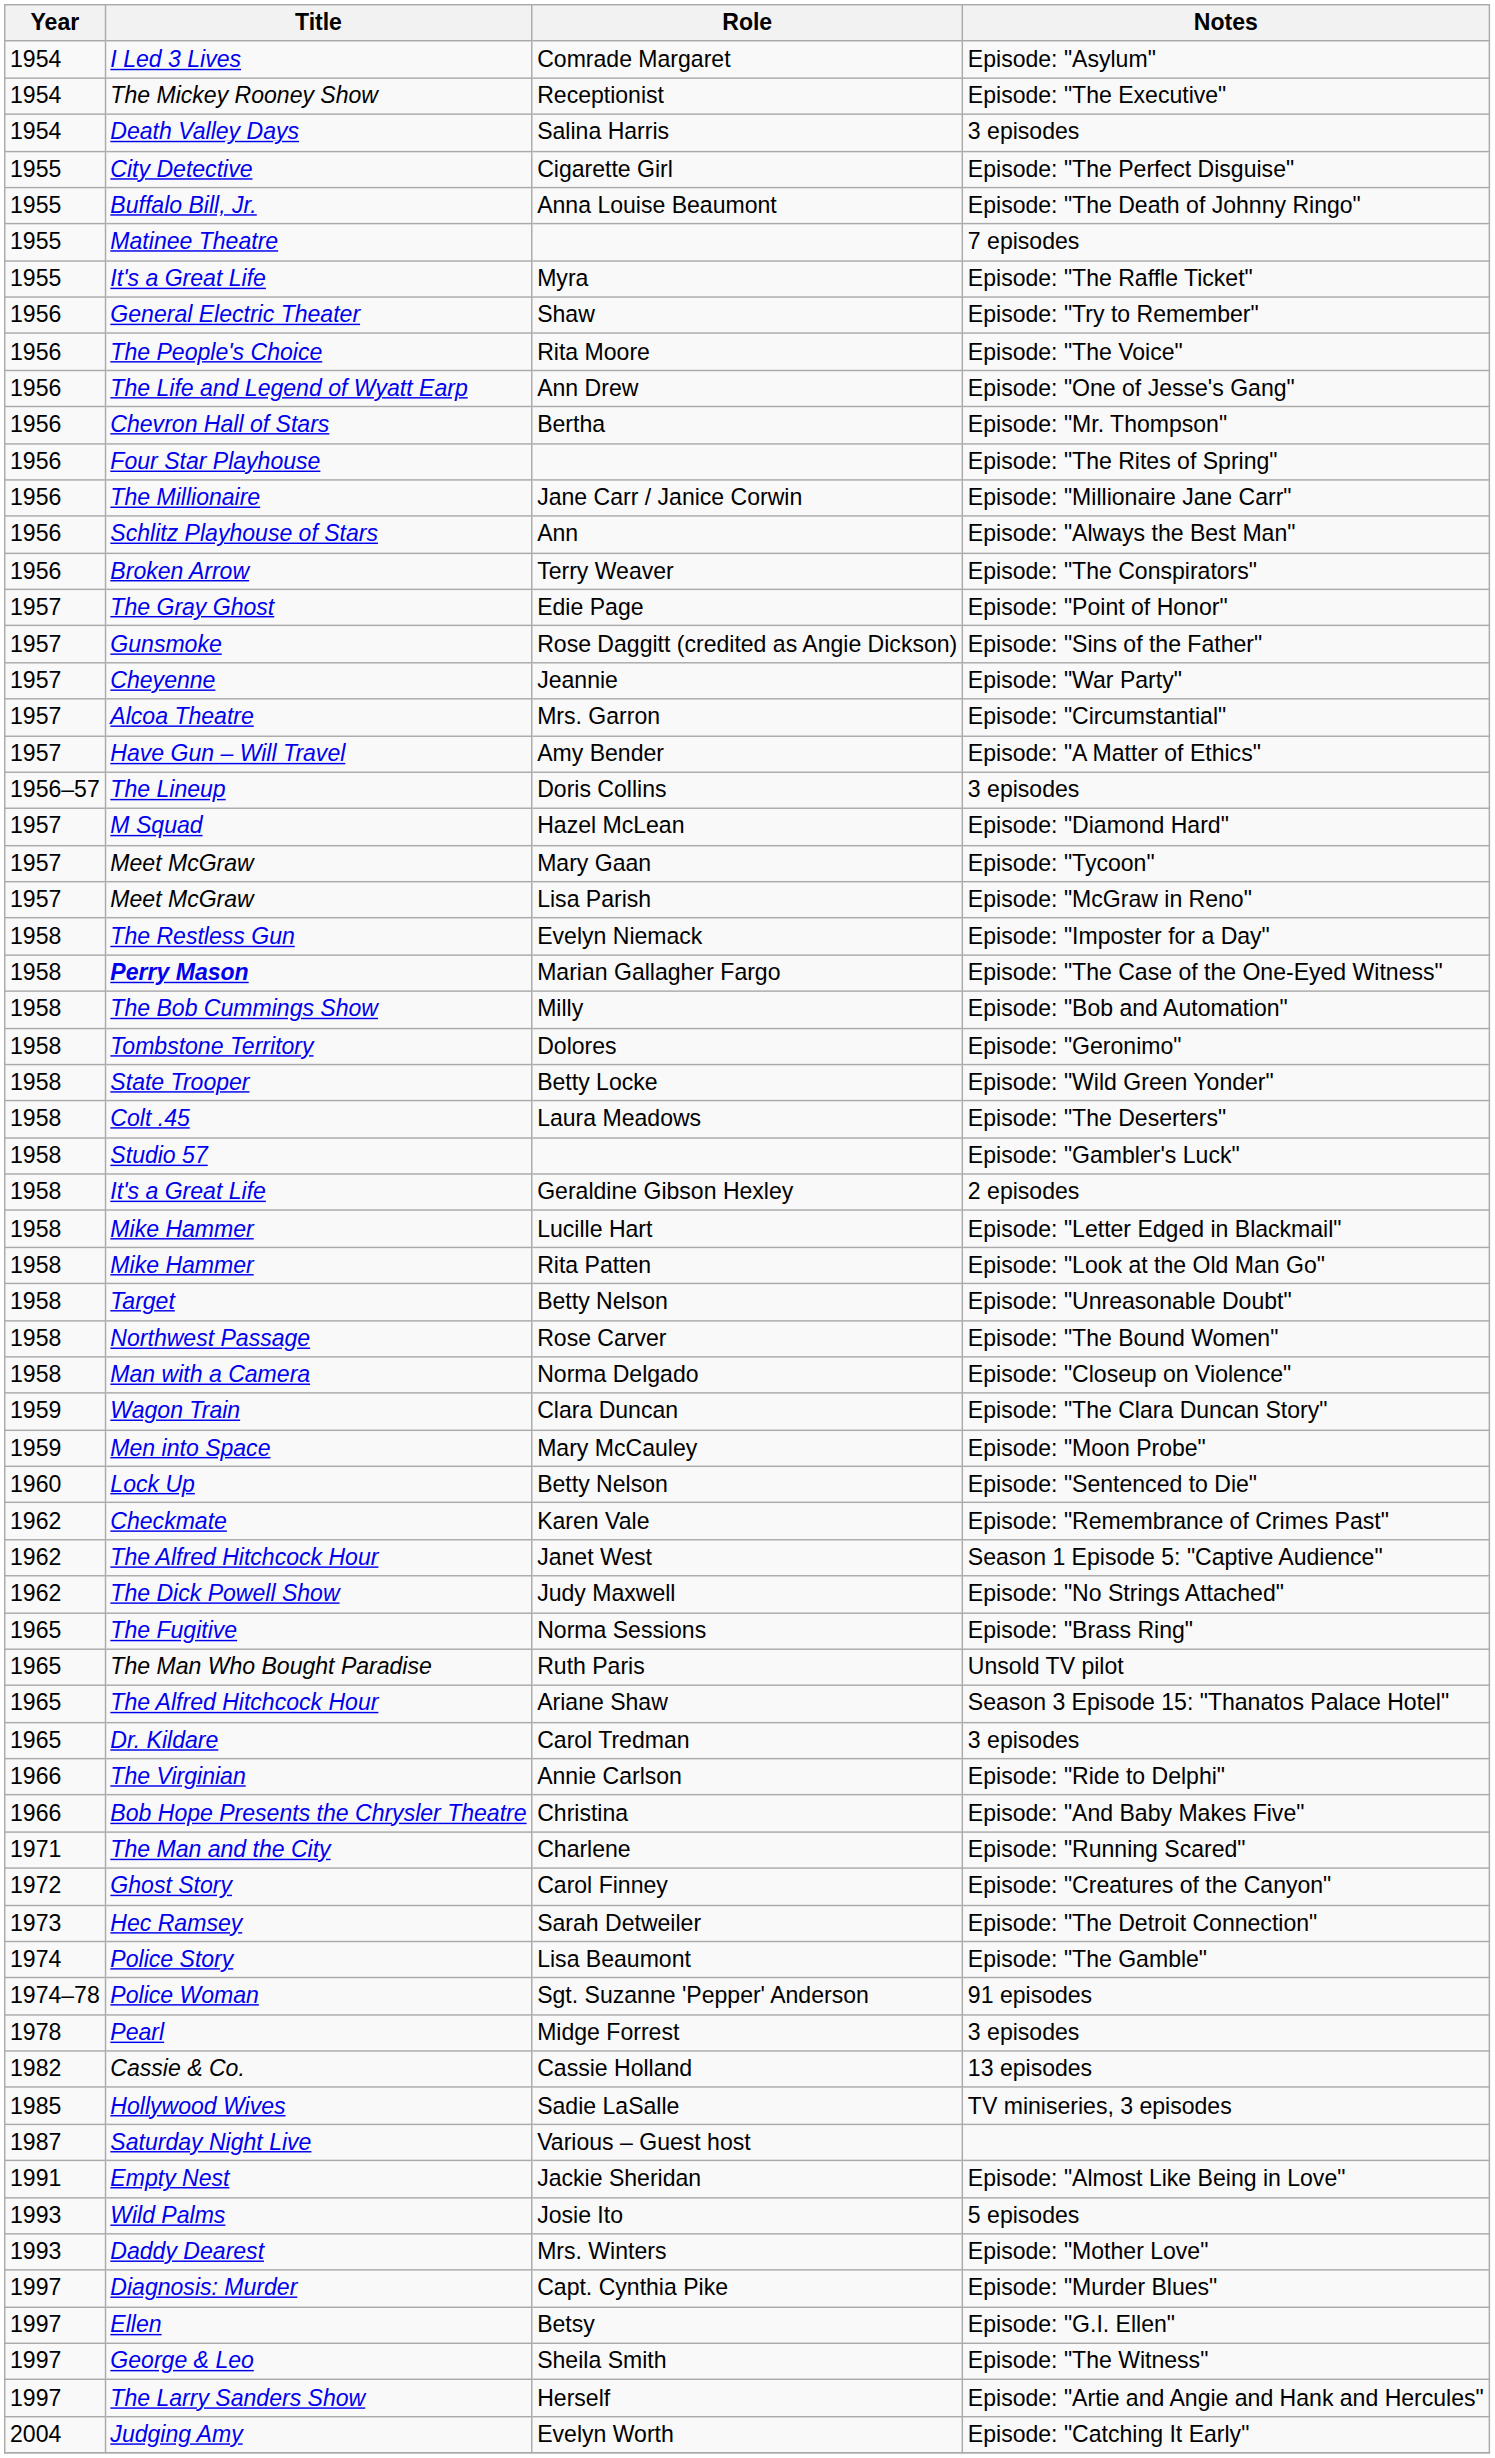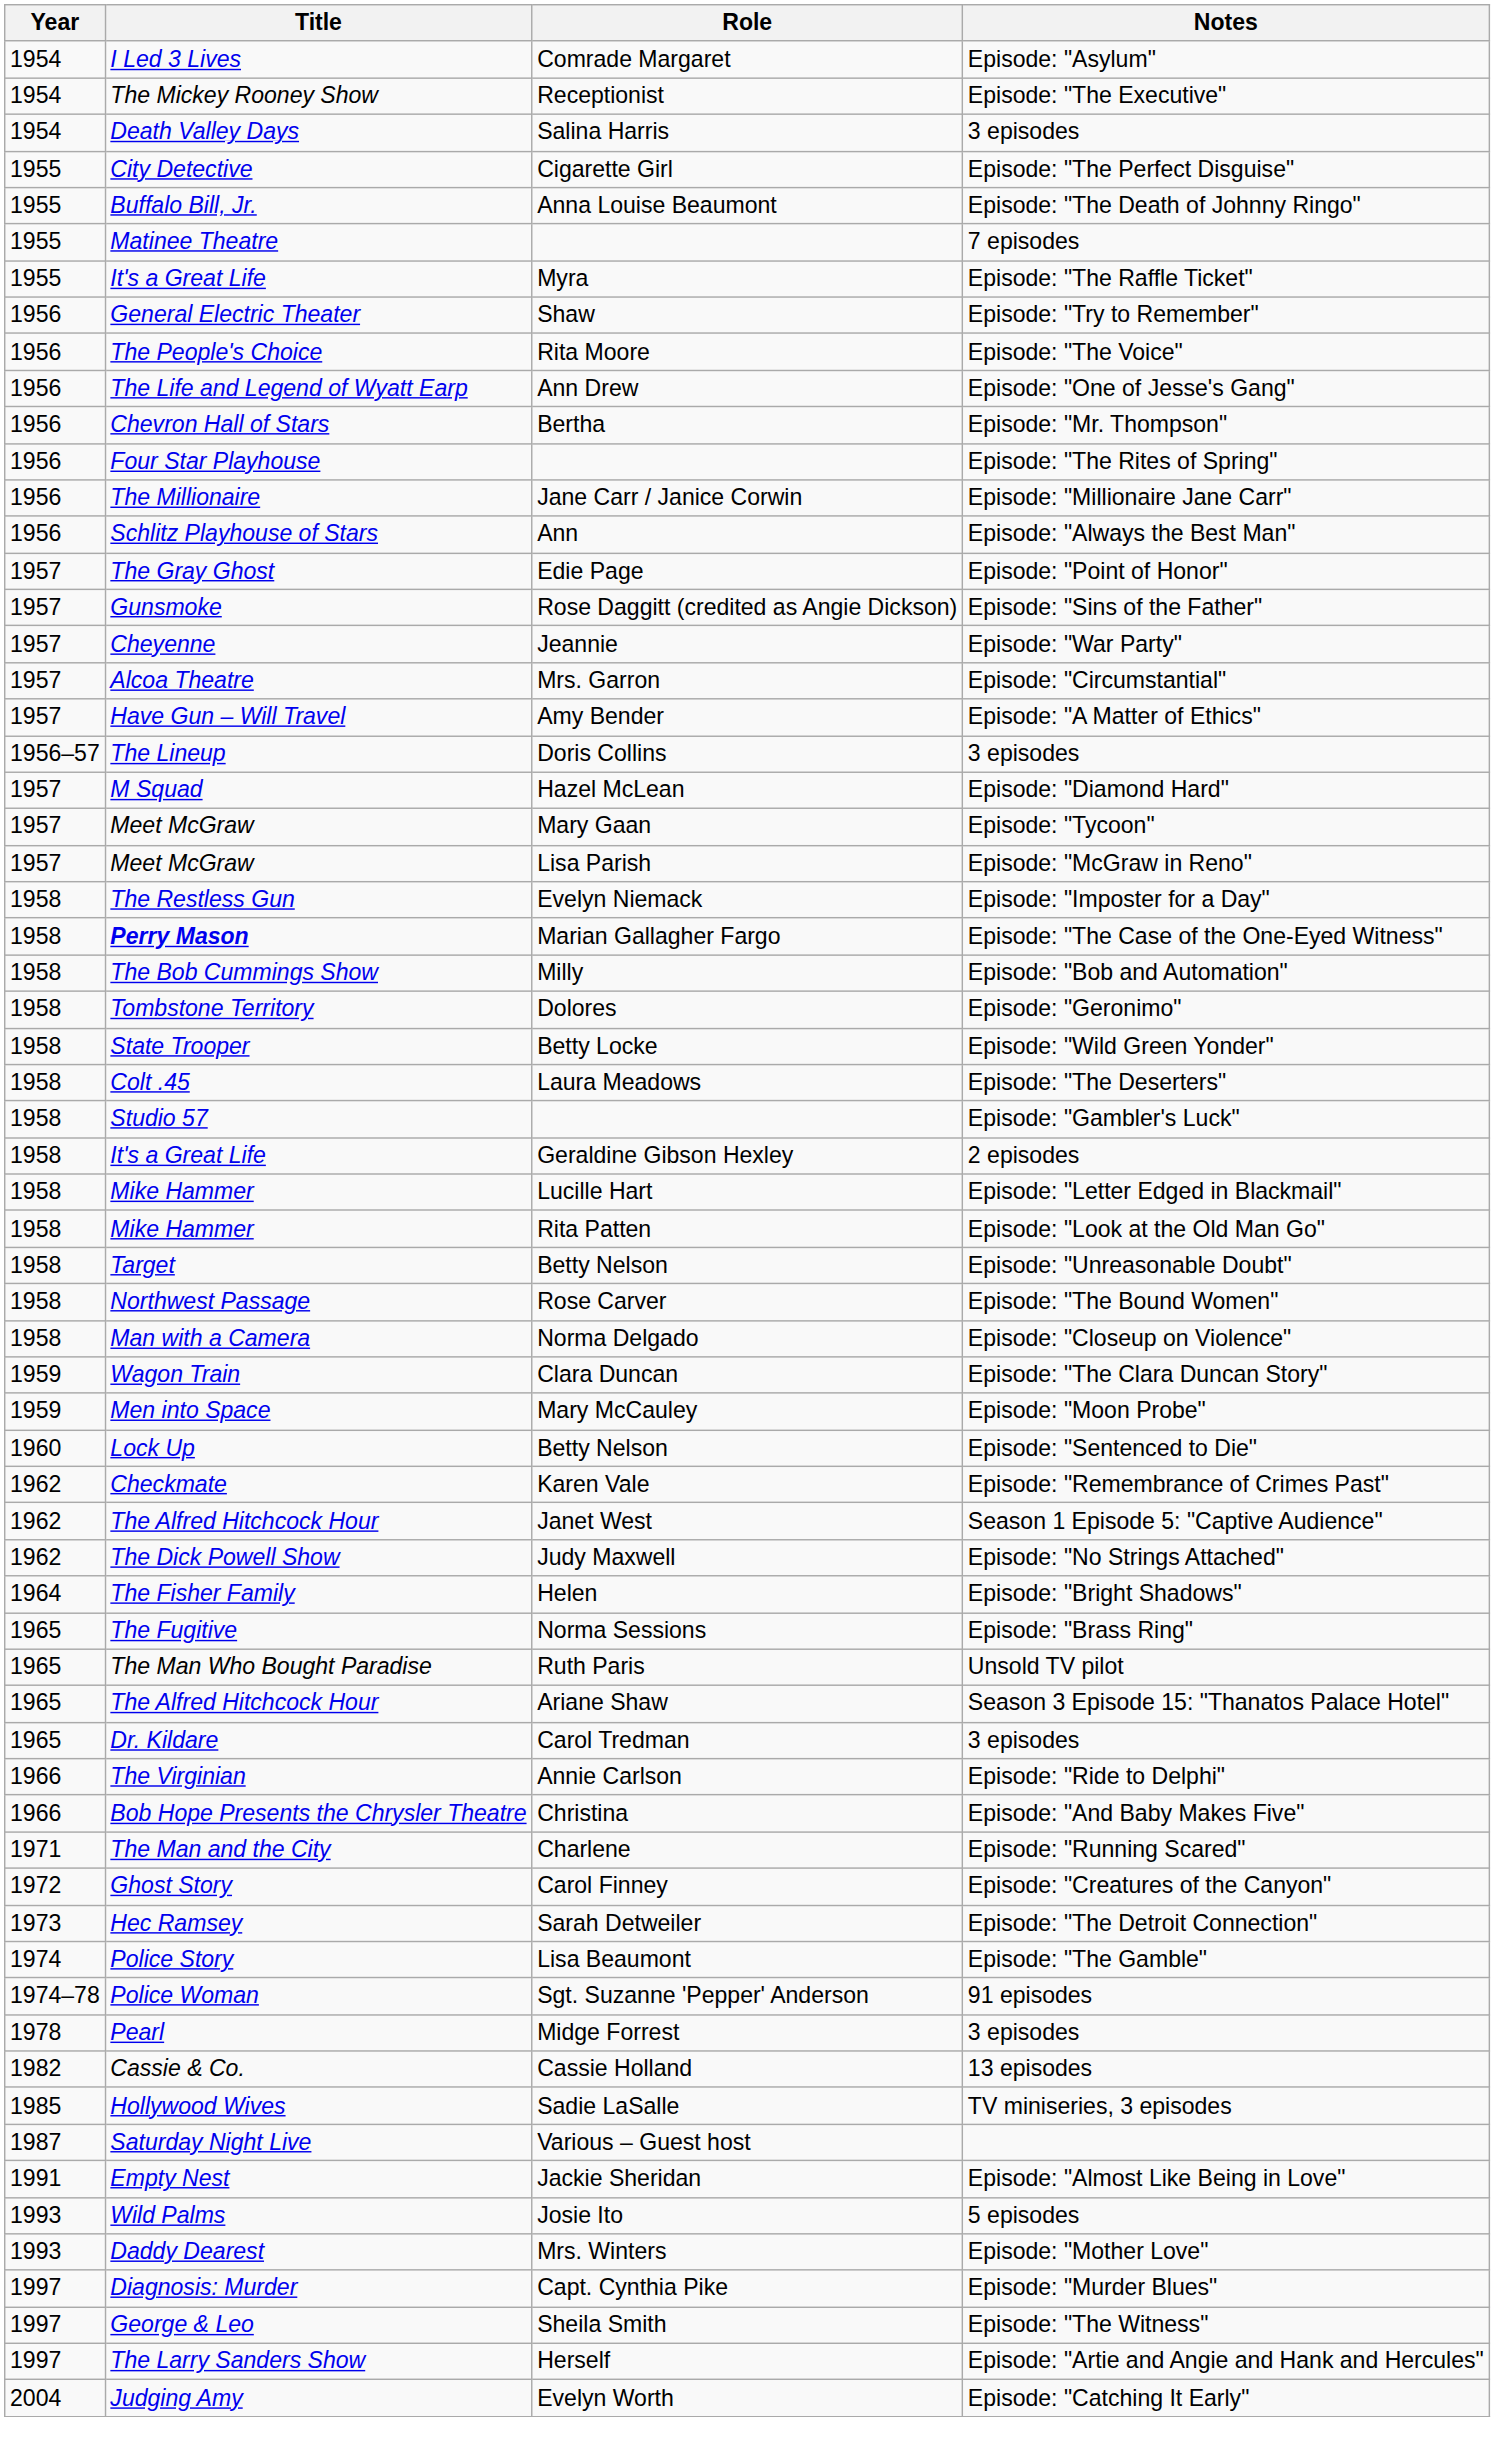- row: 1956 | Broken Arrow | Terry Weaver | Episode: "The Conspirators"
+ row: 1964 | The Fisher Family | Helen | Episode: "Bright Shadows"
- row: 1997 | Ellen | Betsy | Episode: "G.I. Ellen"
